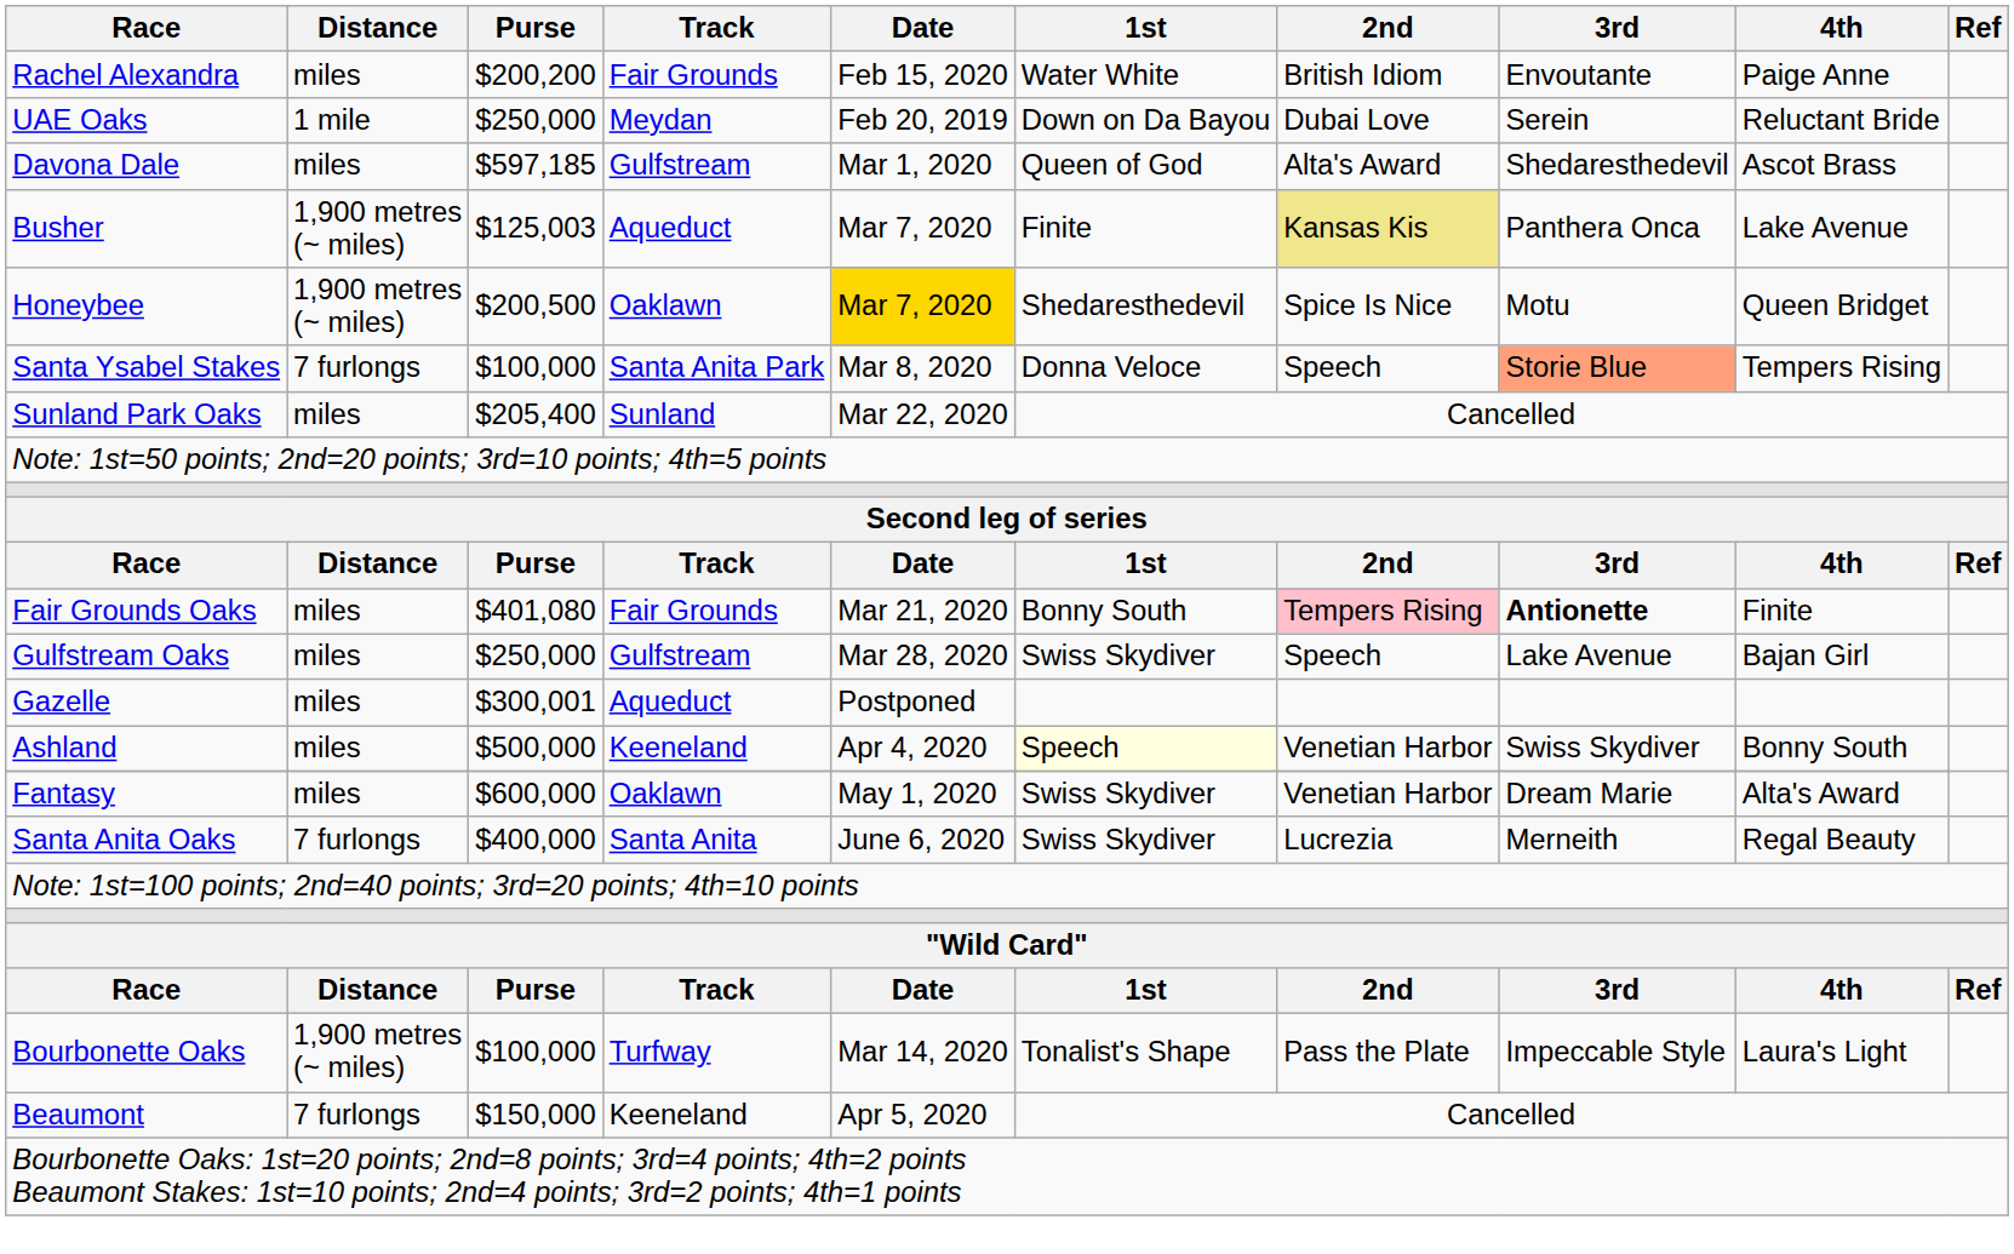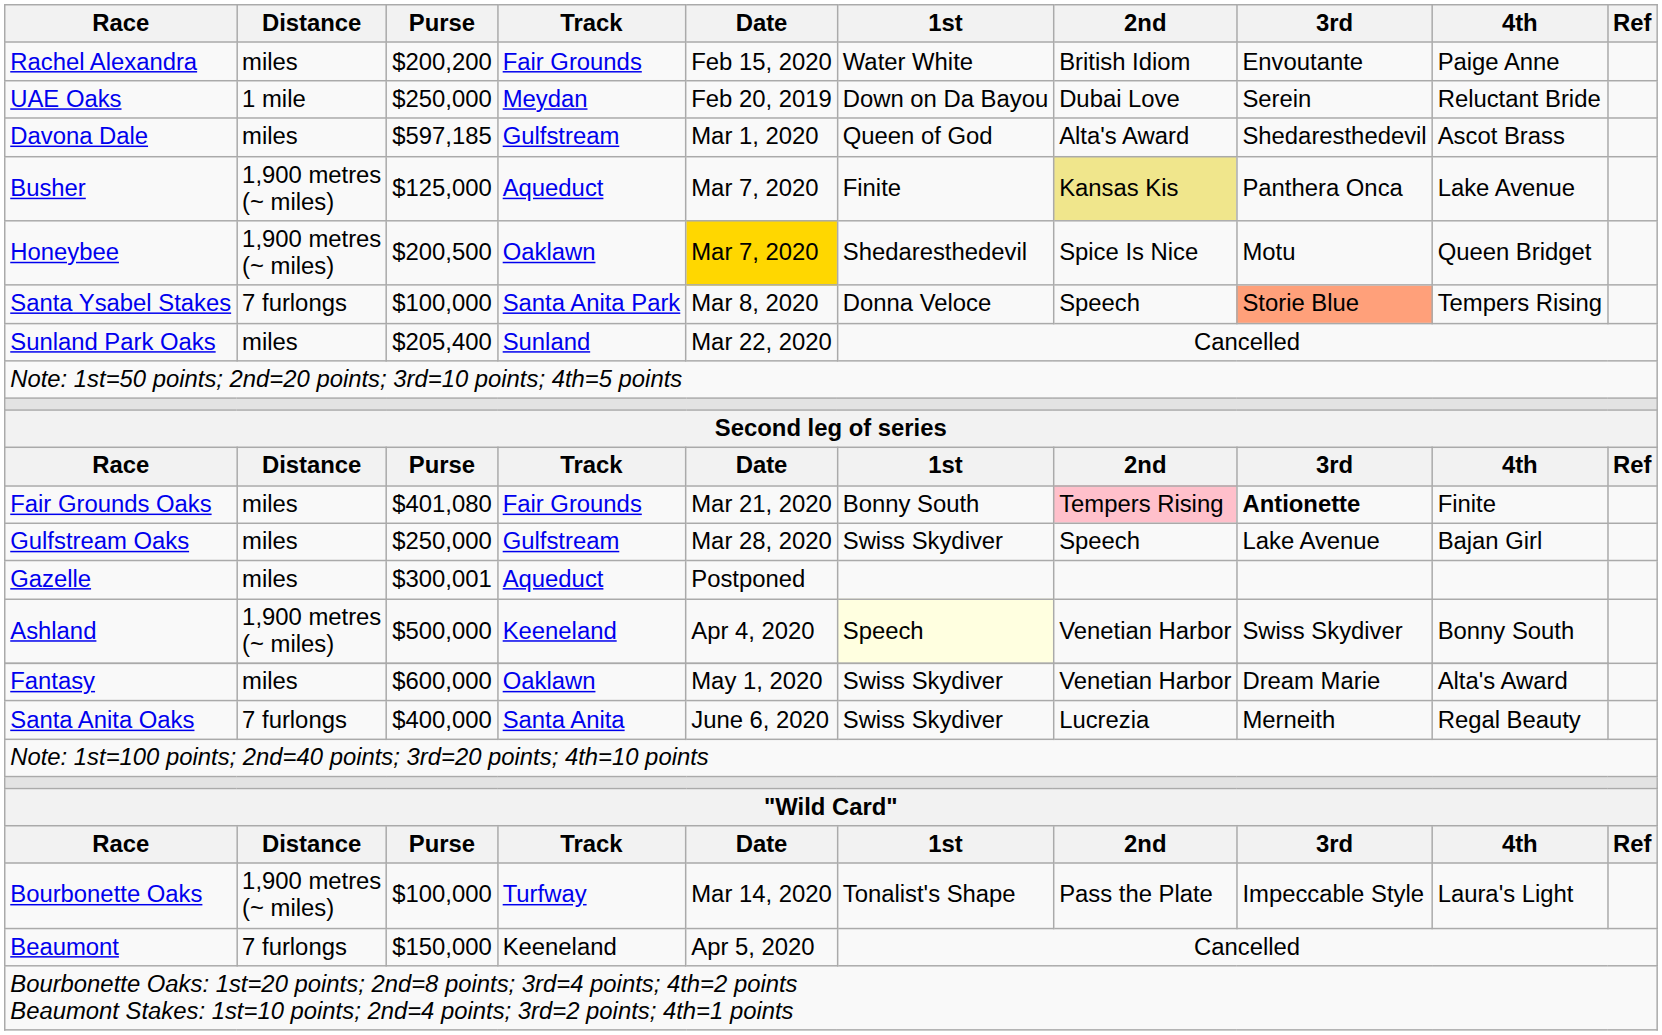Busher | Purse: $125,003 -> $125,000
Ashland | Distance: miles -> 1,900 metres (~ miles)
